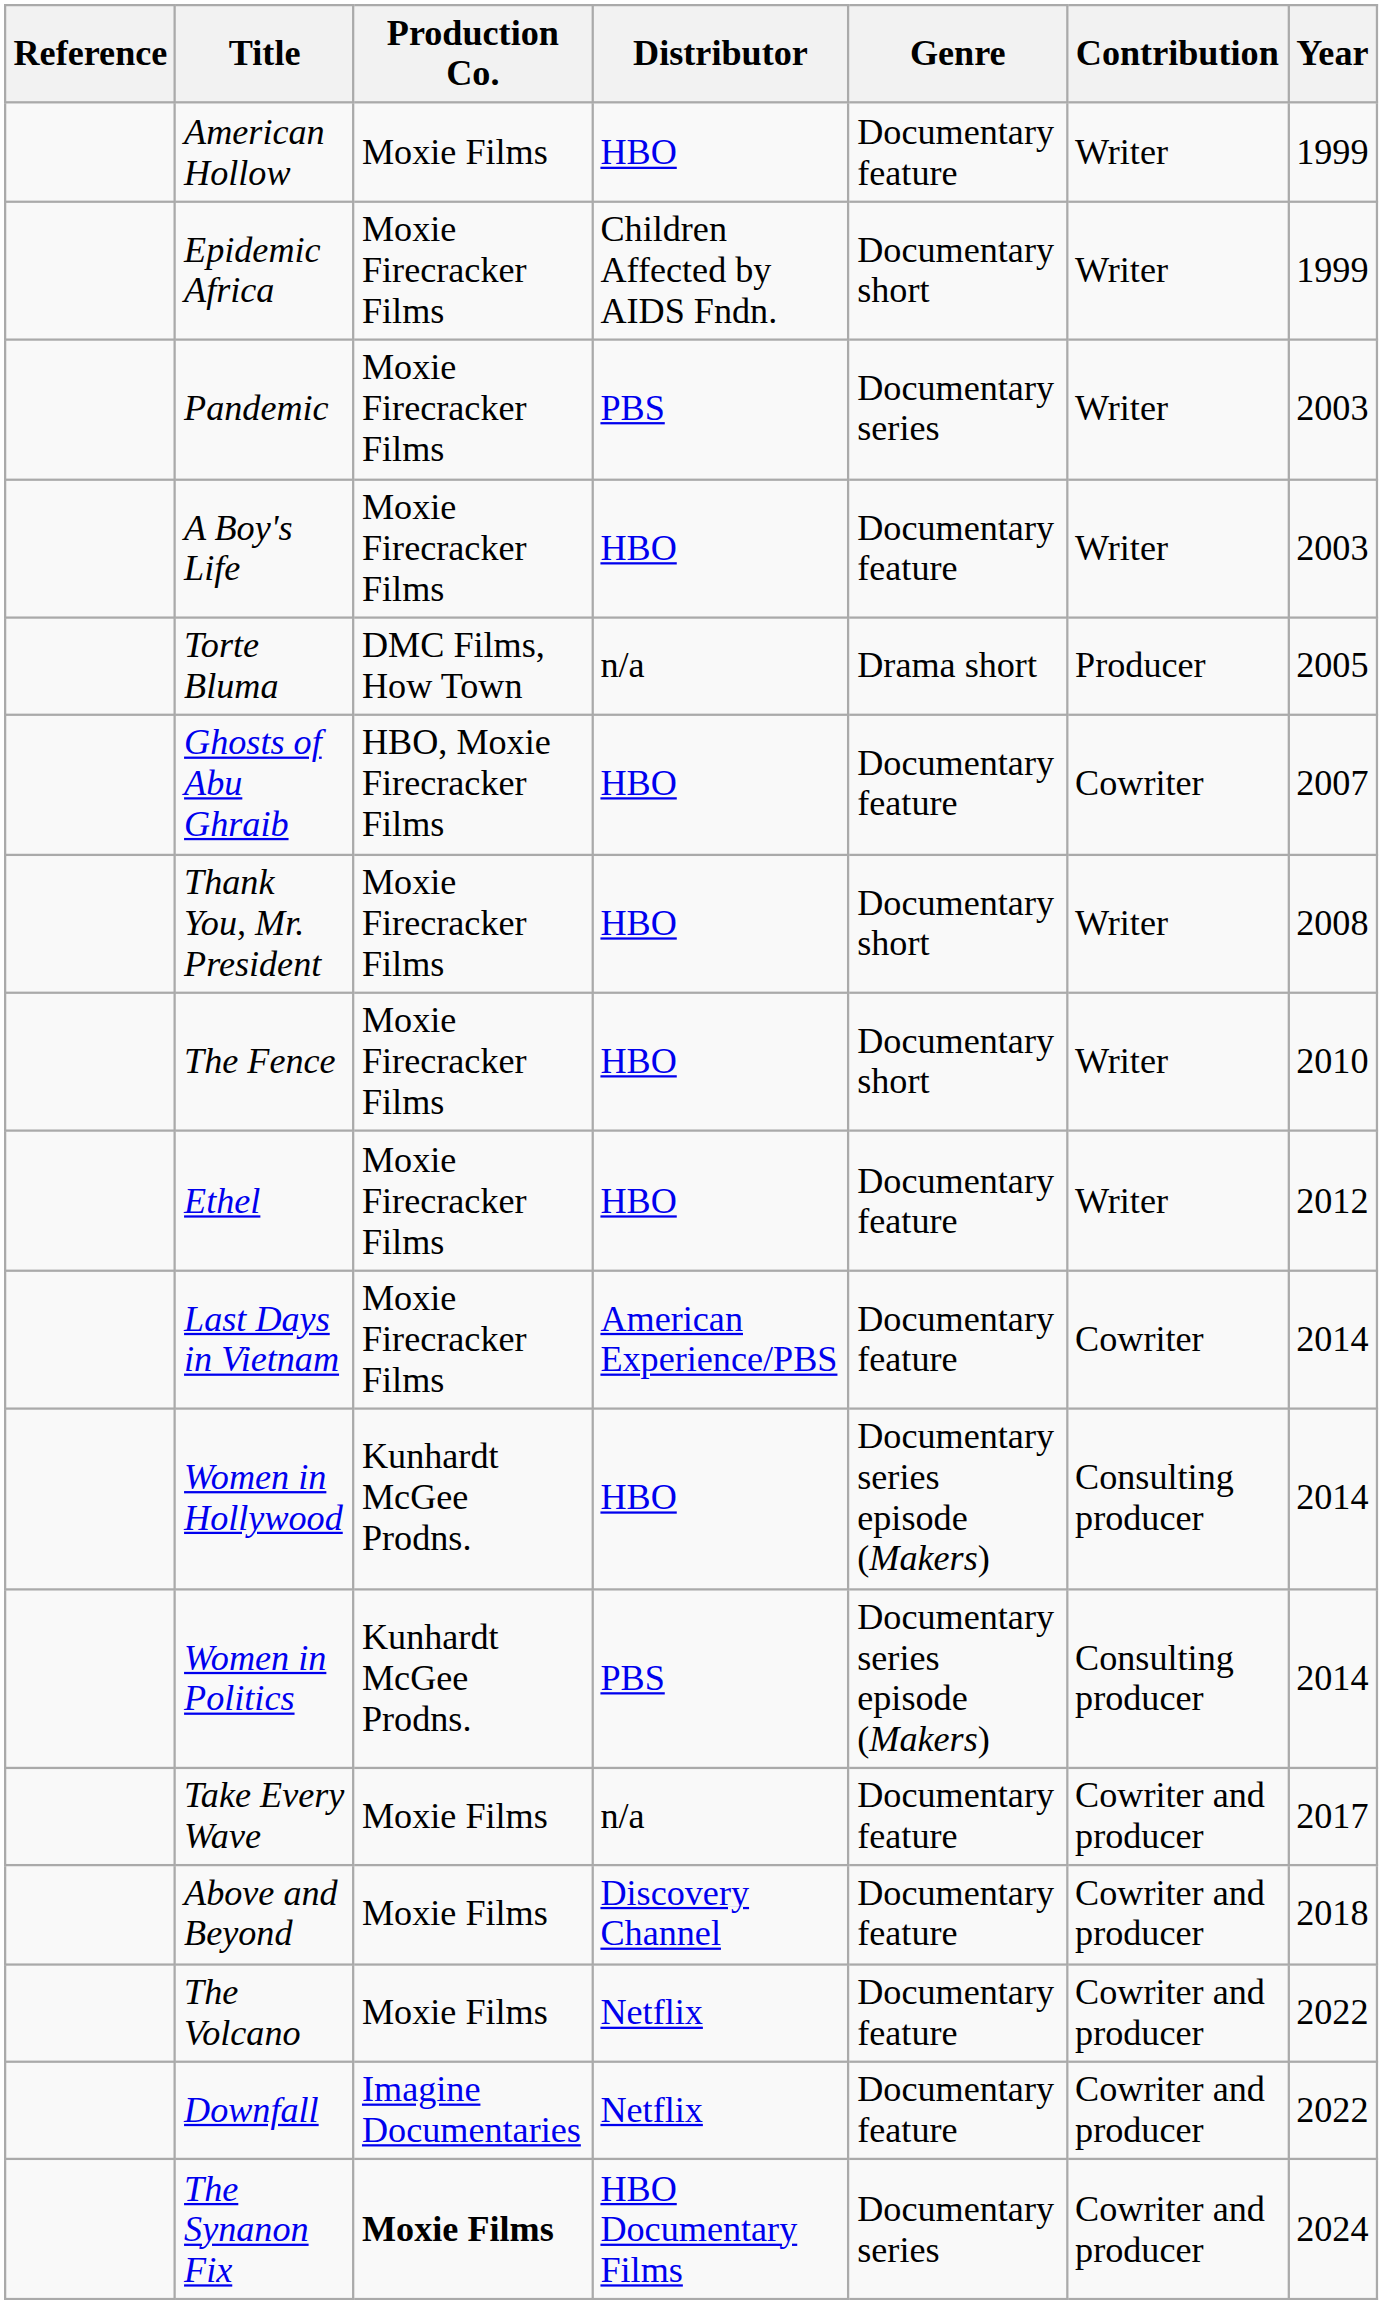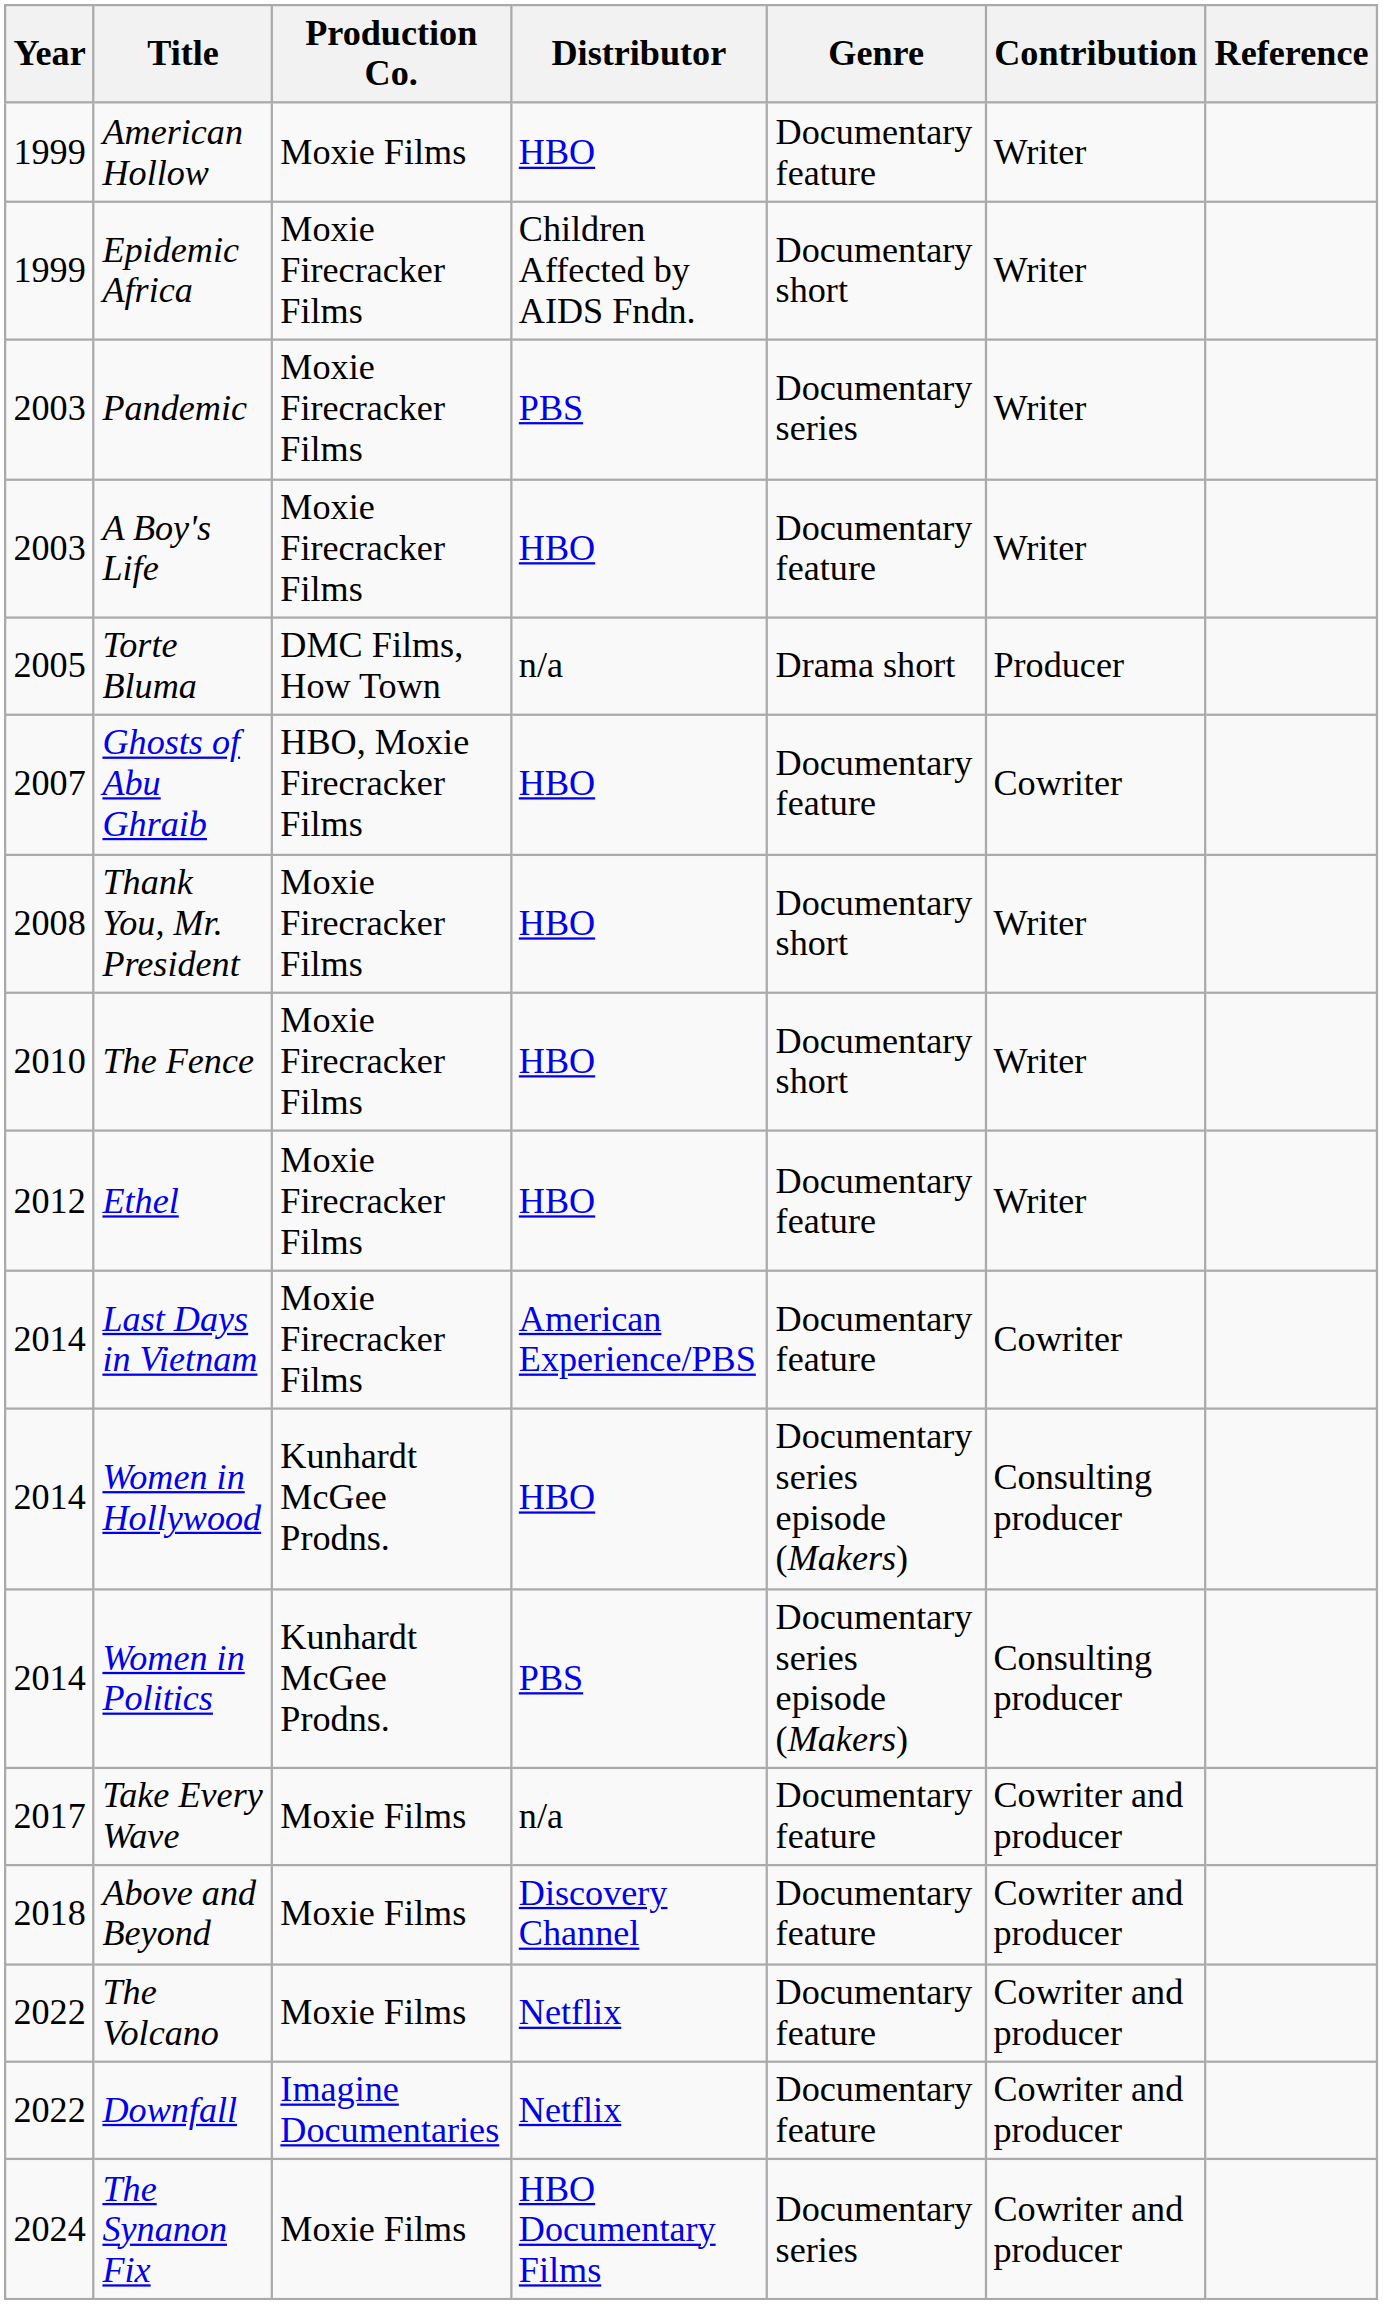columns swapped: Year <-> Reference
The Synanon Fix | Production Co.: bold -> normal
